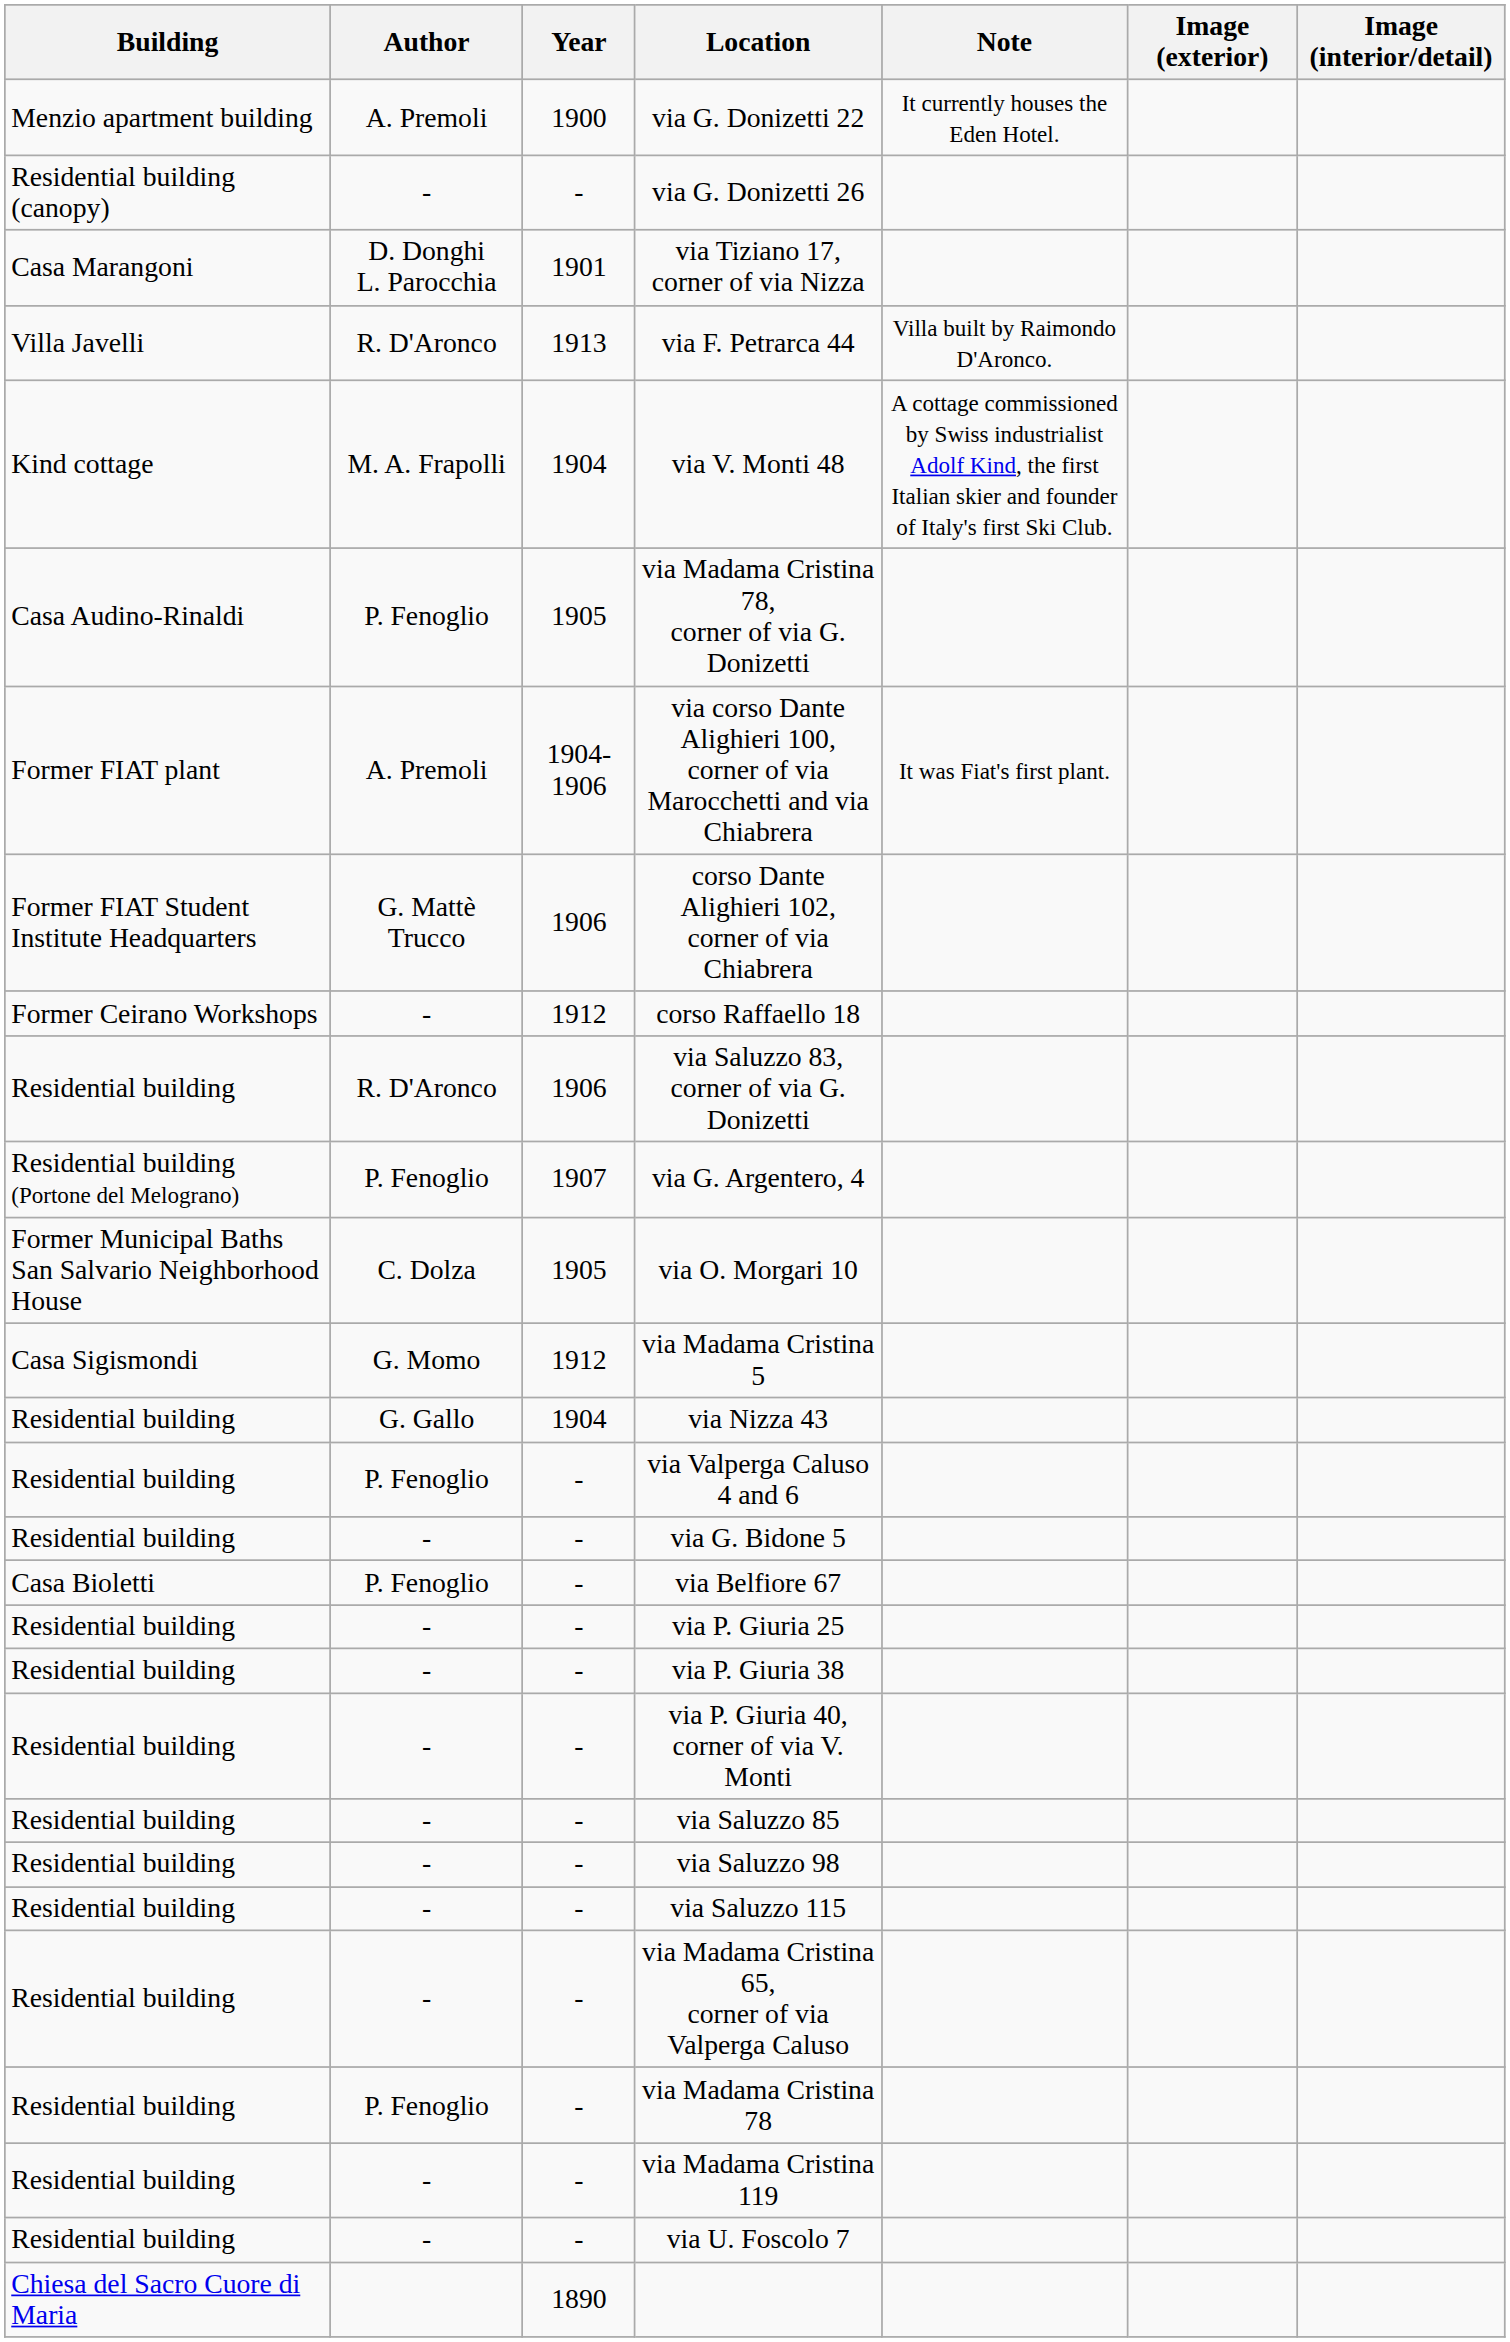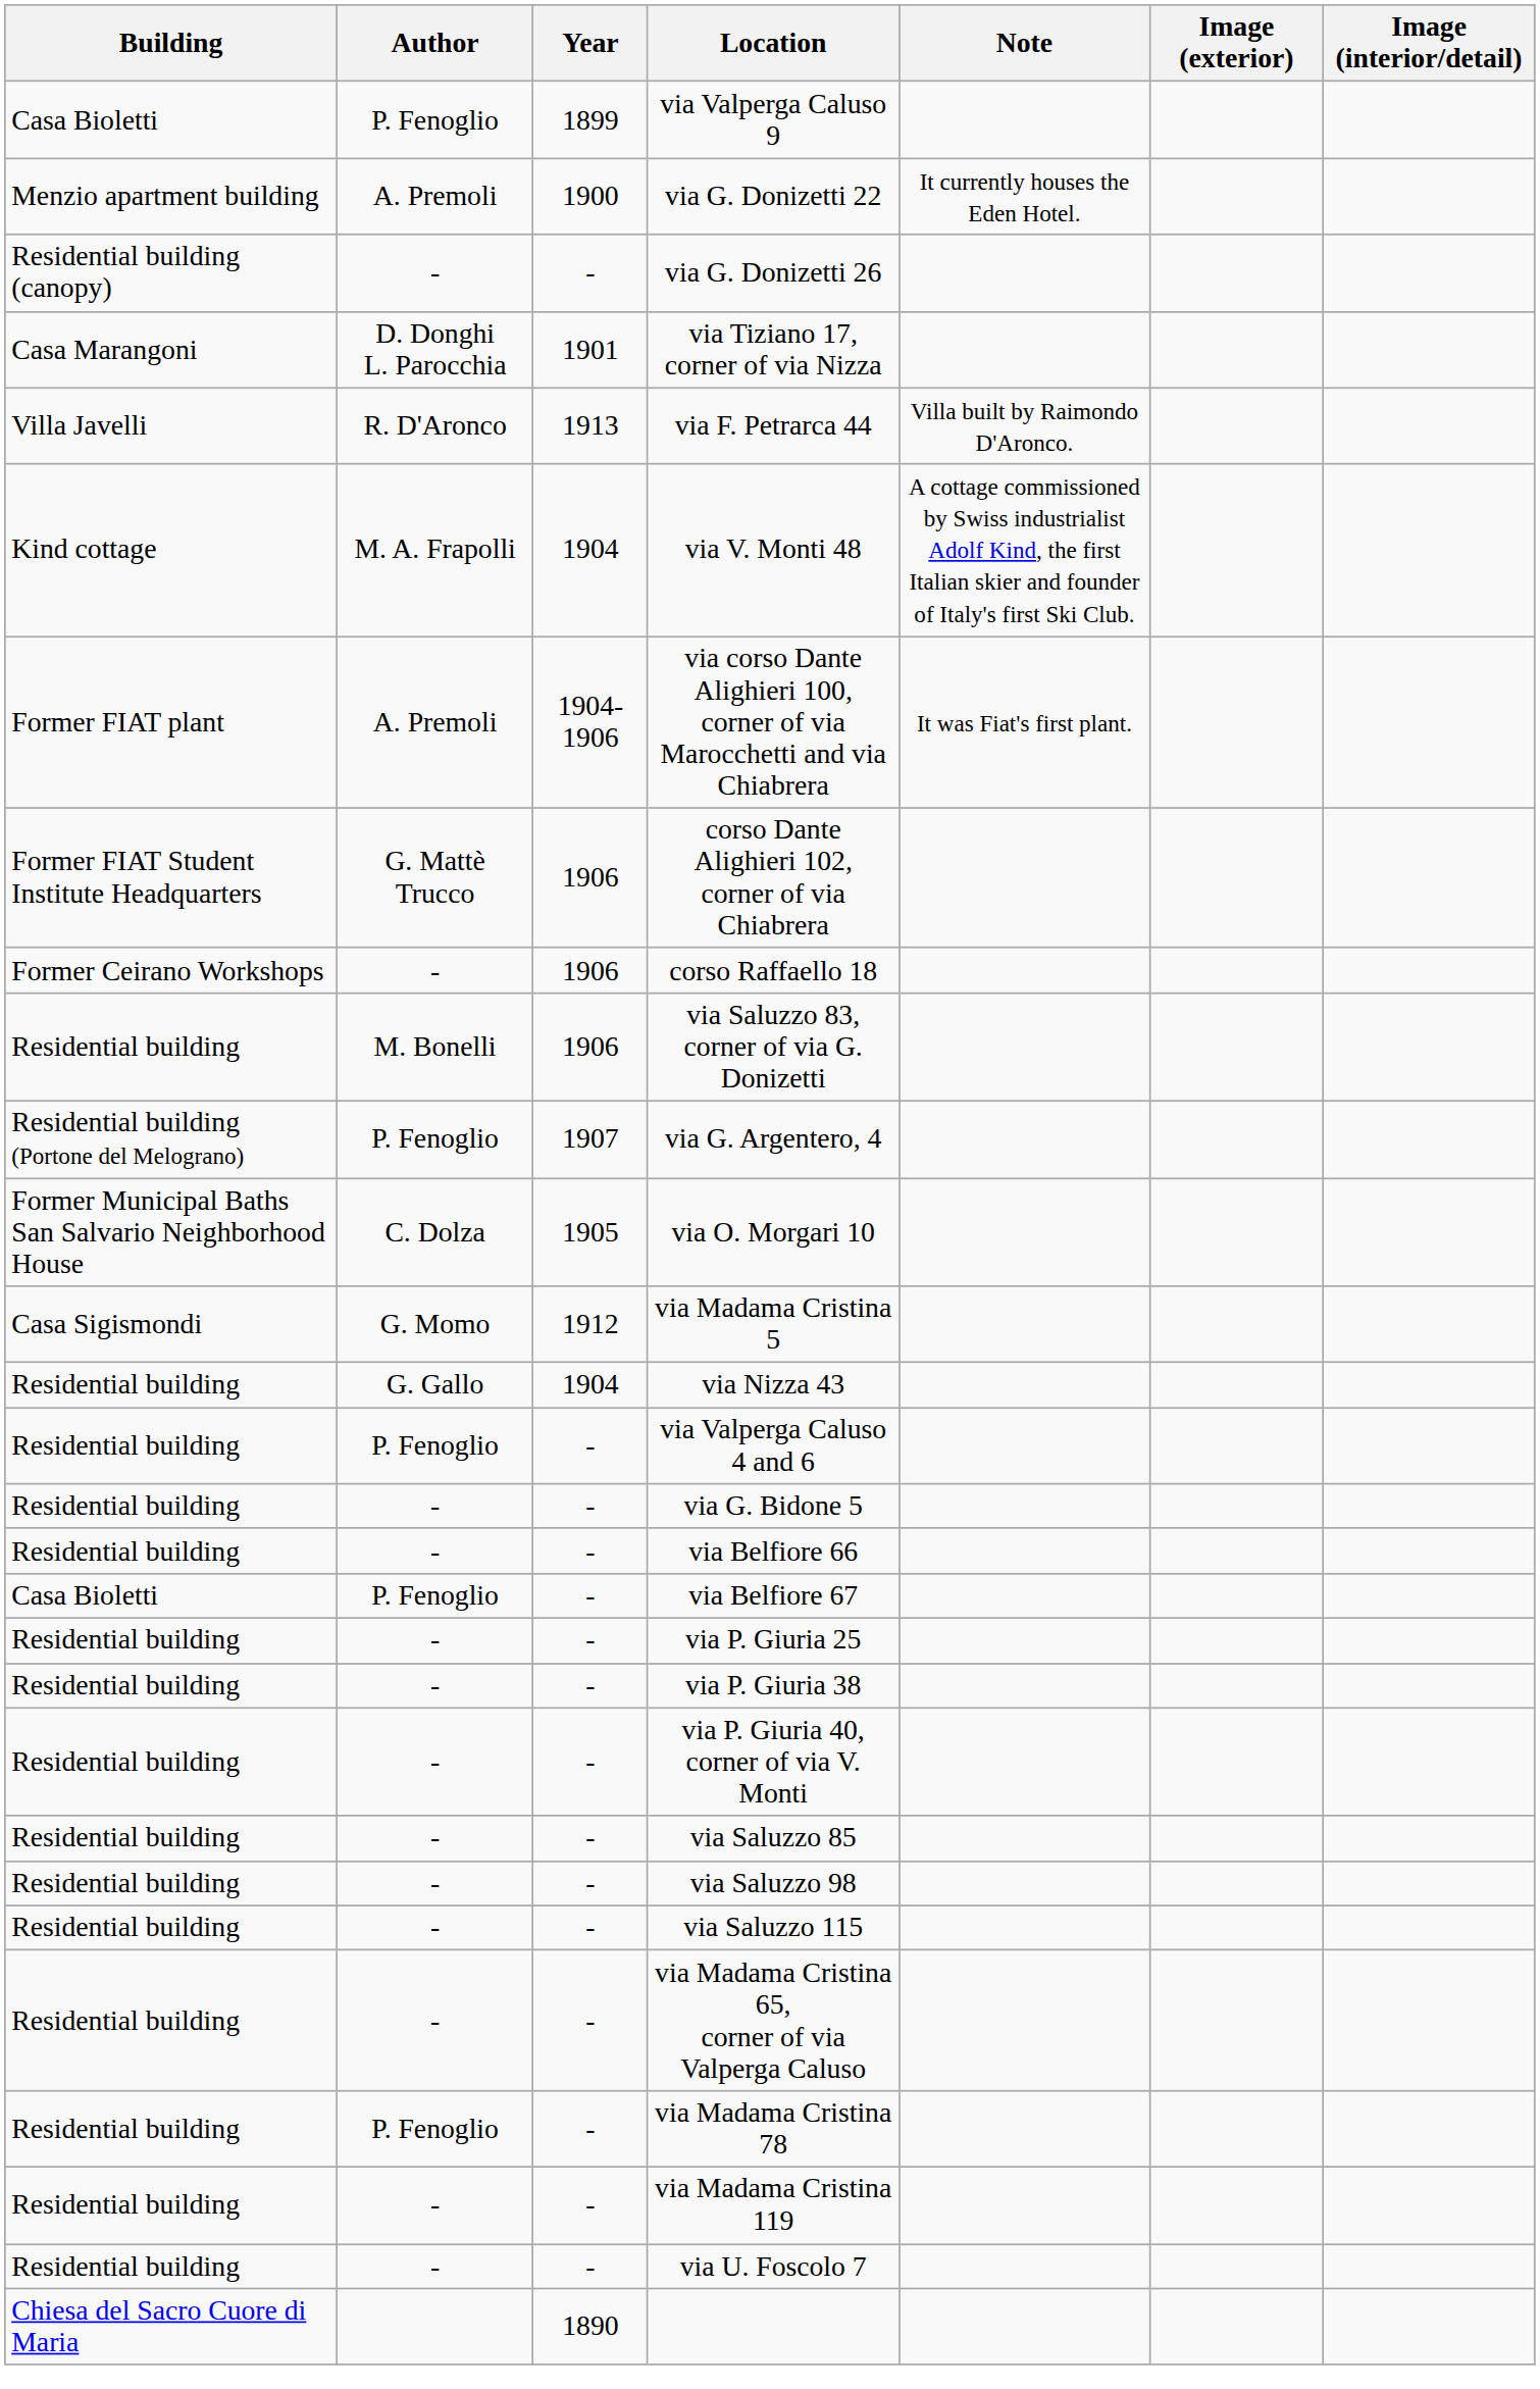+ row: Casa Bioletti | P. Fenoglio | 1899 | via Valperga Caluso 9
- row: Casa Audino-Rinaldi | P. Fenoglio | 1905 | via Madama Cristina 78, corner of via G. Donizetti
corso Raffaello 18 | Year: 1912 -> 1906
via Saluzzo 83, corner of via G. Donizetti | Author: R. D'Aronco -> M. Bonelli
+ row: Residential building | - | - | via Belfiore 66
